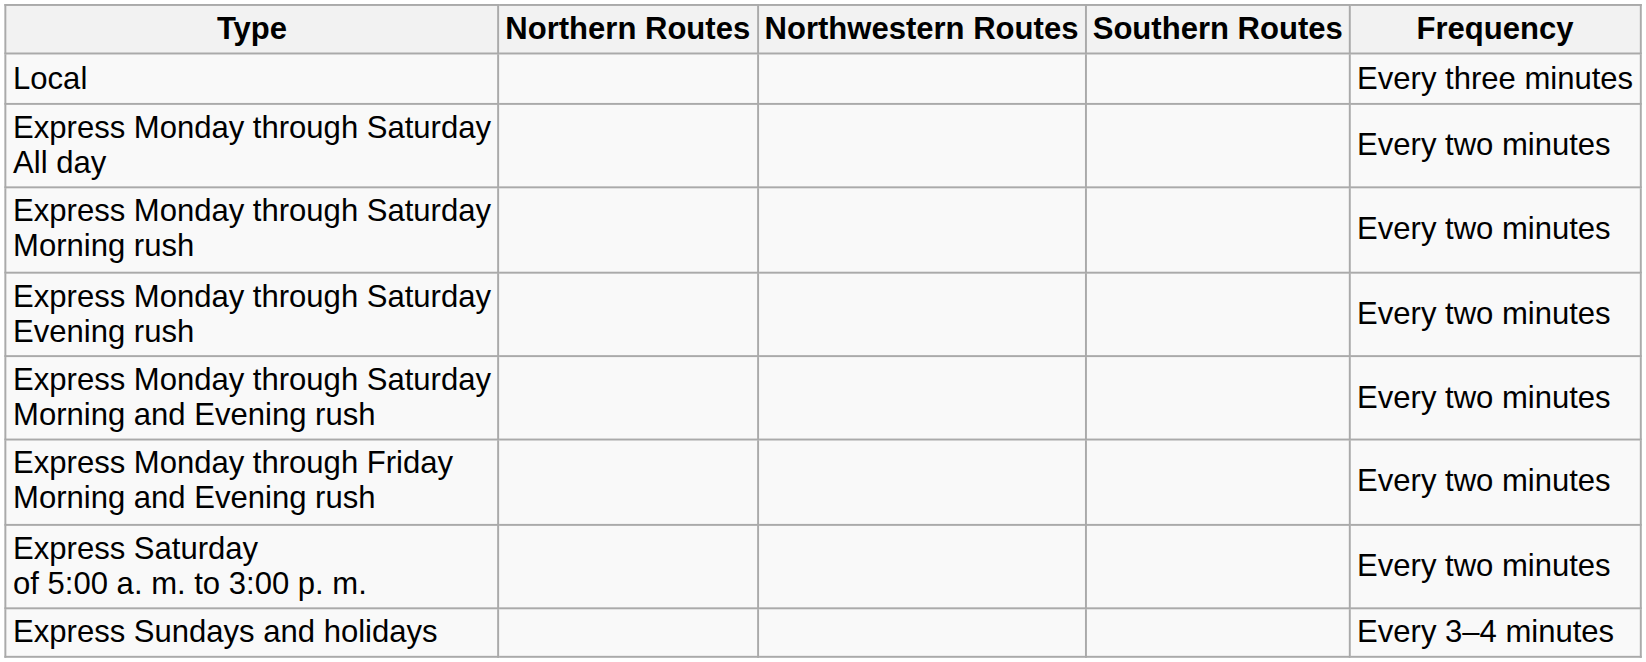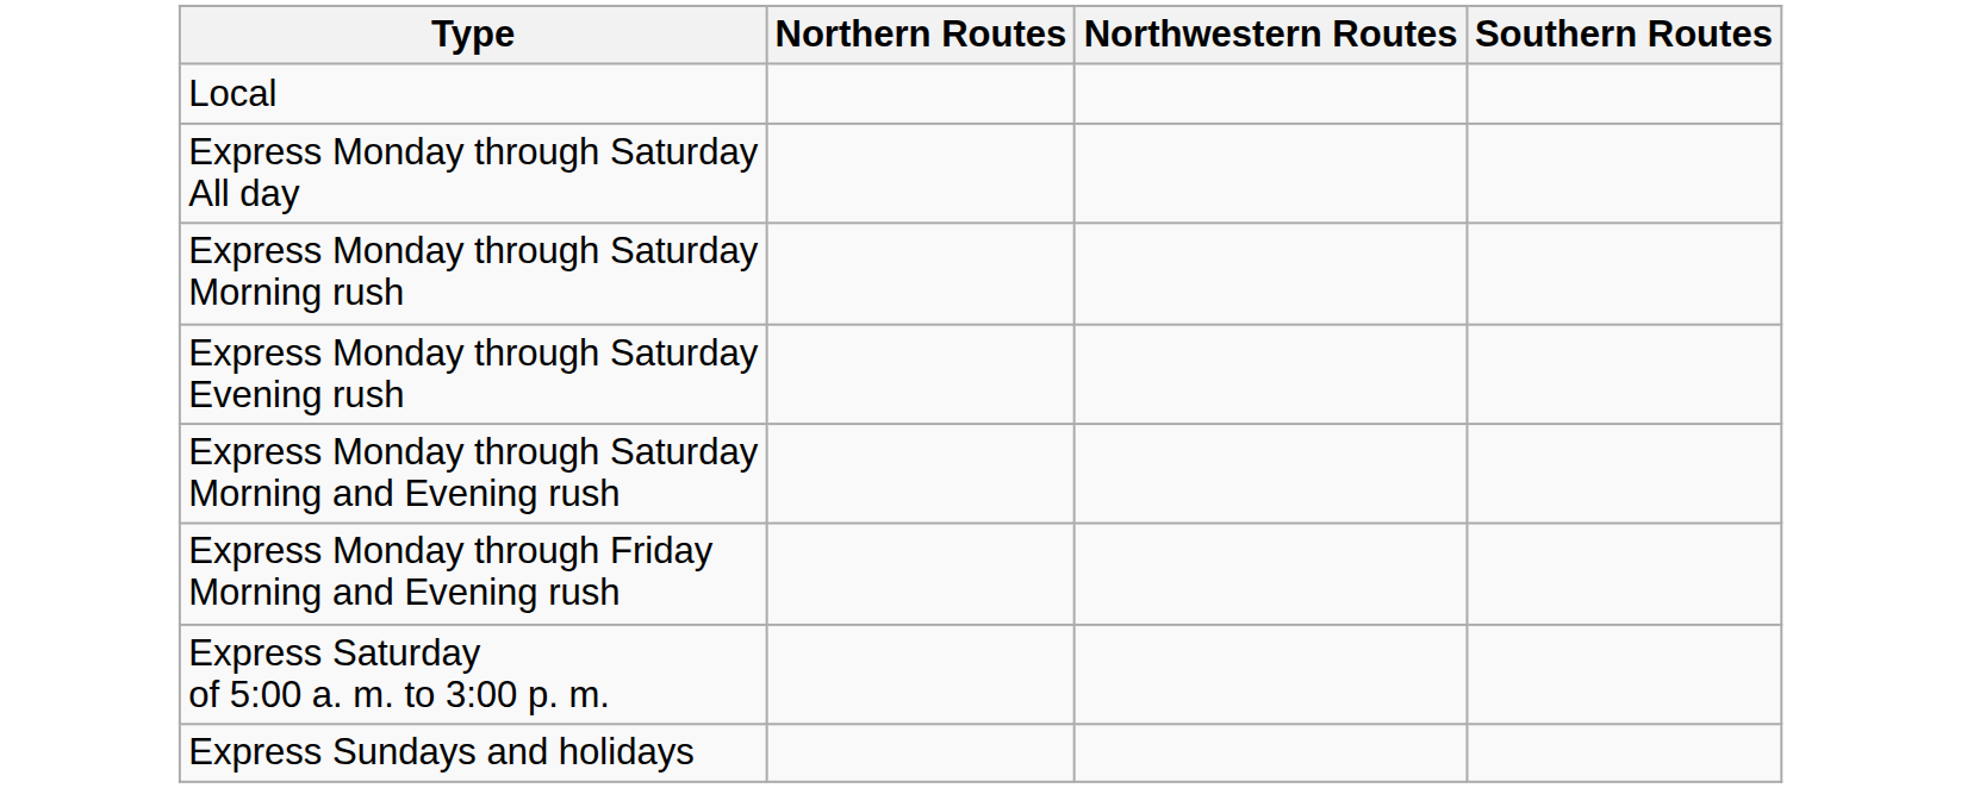- column: Frequency | Every three minutes | Every two minutes | Every two minutes | Every two minutes | Every two minutes | Every two minutes | Every two minutes | Every 3–4 minutes
